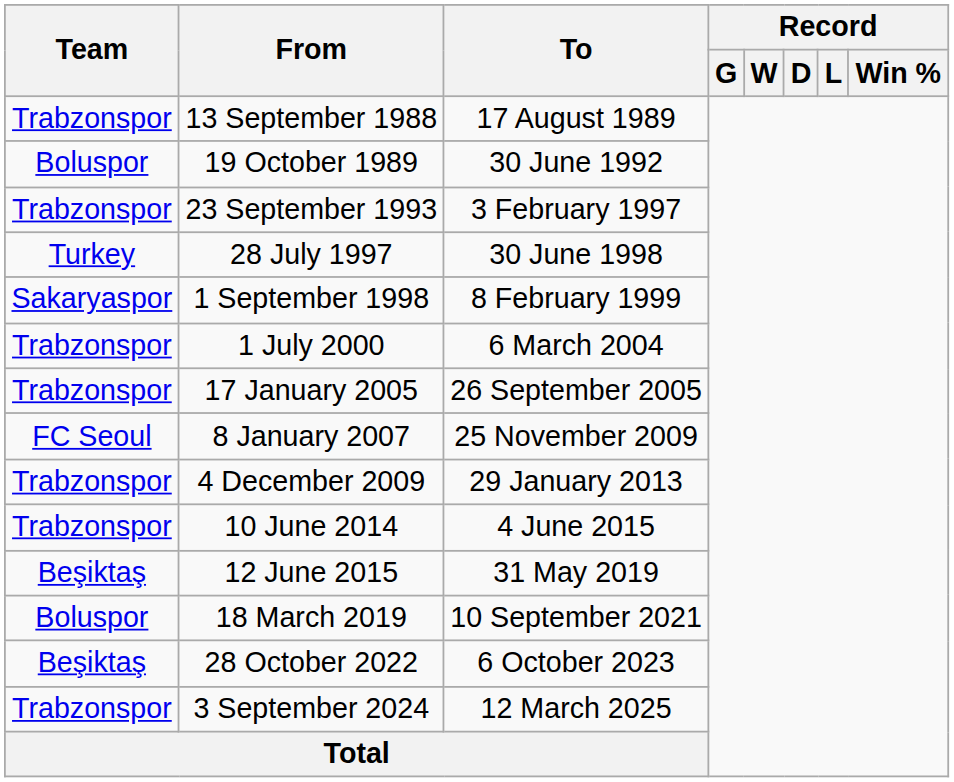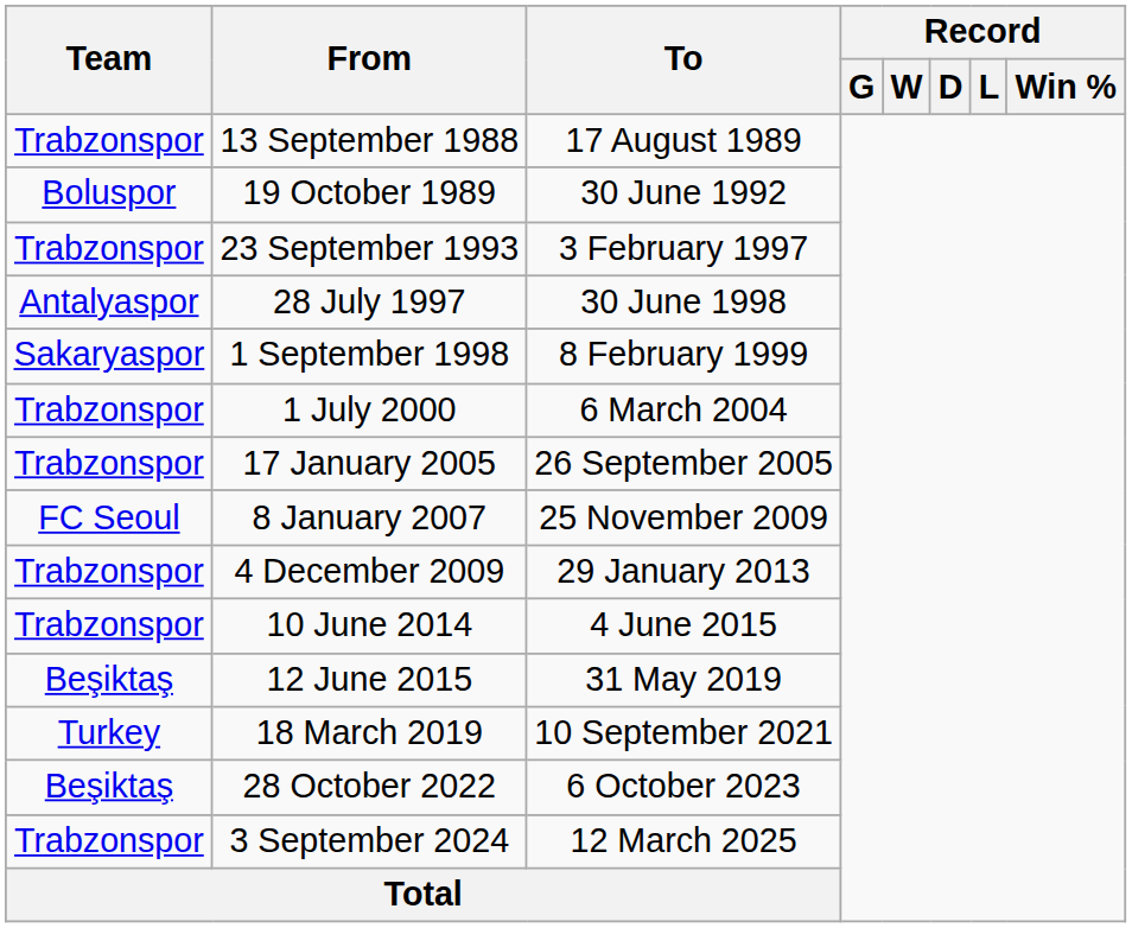28 July 1997 | Team: Turkey -> Antalyaspor
18 March 2019 | Team: Boluspor -> Turkey
